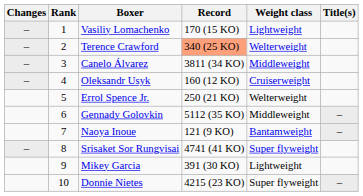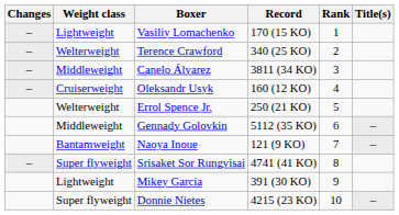columns swapped: Rank <-> Weight class
Terence Crawford | Record: lightsalmon background -> no background
